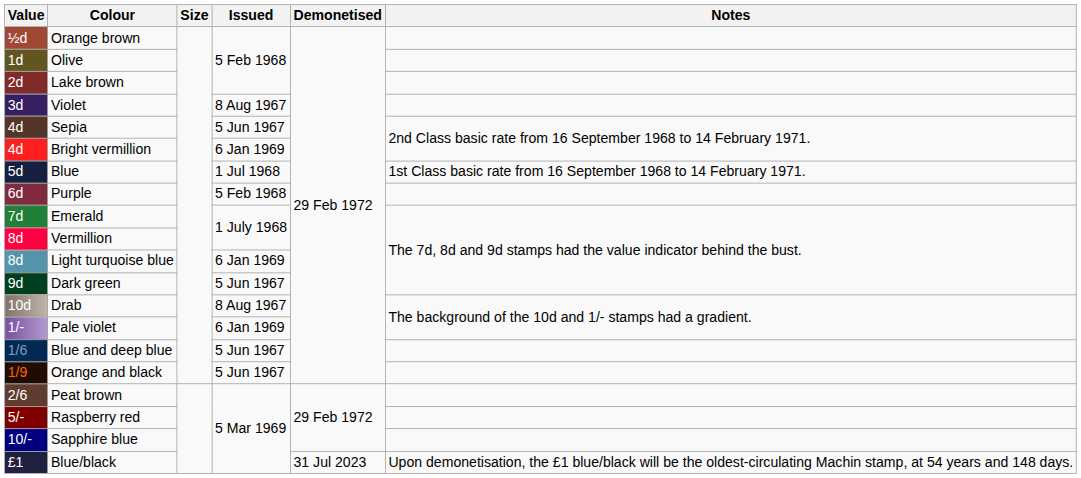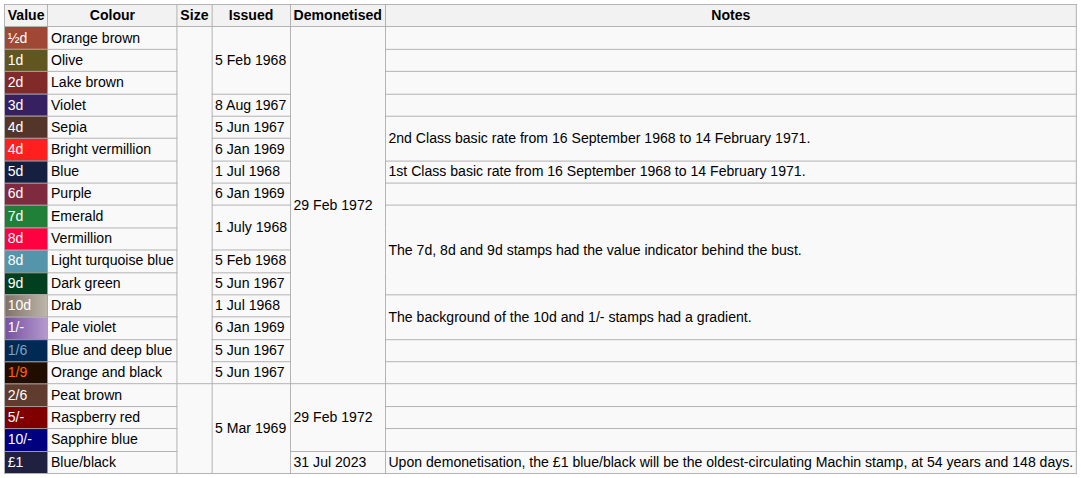Purple | Issued: 5 Feb 1968 -> 6 Jan 1969
Light turquoise blue | Issued: 6 Jan 1969 -> 5 Feb 1968
Drab | Issued: 8 Aug 1967 -> 1 Jul 1968
